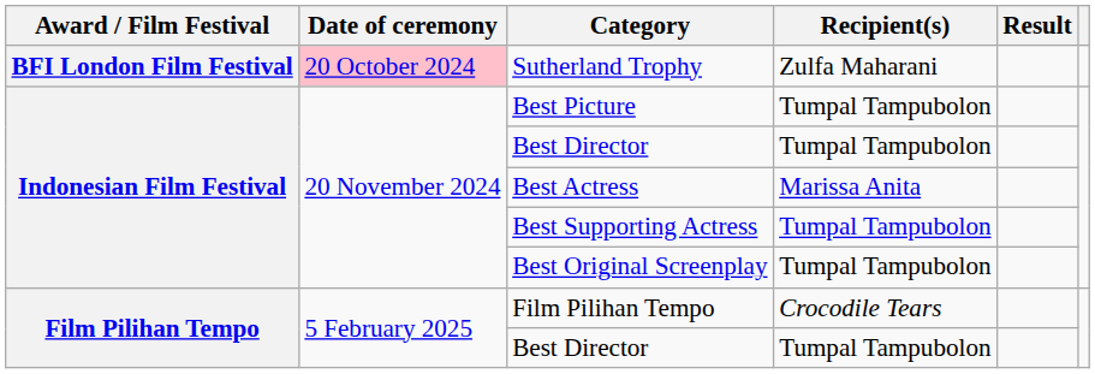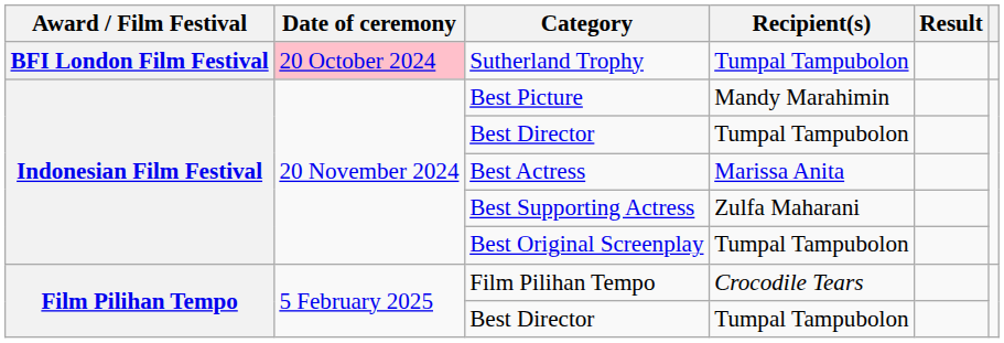Sutherland Trophy | Recipient(s): Zulfa Maharani -> Tumpal Tampubolon
Best Picture | Recipient(s): Tumpal Tampubolon -> Mandy Marahimin
Best Supporting Actress | Recipient(s): Tumpal Tampubolon -> Zulfa Maharani
